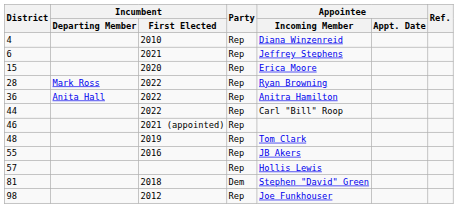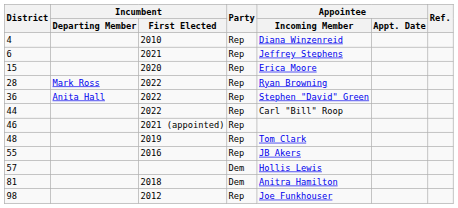36 | Appointee / Incoming Member: Anitra Hamilton -> Stephen "David" Green
57 | Party: Rep -> Dem
81 | Appointee / Incoming Member: Stephen "David" Green -> Anitra Hamilton
